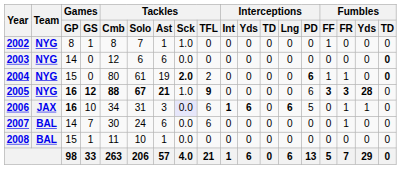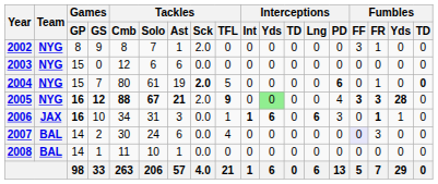2002 | Games / GS: 1 -> 9
2002 | Tackles / Sck: 1.0 -> 2.0
2002 | Fumbles / FF: 1 -> 3
2002 | Fumbles / FR: 0 -> 1
2003 | Games / GP: 14 -> 15
2003 | Fumbles / TD: bold -> normal
2004 | Games / GS: 0 -> 7
2004 | Tackles / TFL: 2 -> 5
2004 | Fumbles / FF: 1 -> 0
2005 | Tackles / Sck: 1.0 -> 2.0
2005 | Interceptions / Yds: no background -> lightgreen background
2005 | Interceptions / PD: 6 -> 4
2006 | Tackles / Sck: lavender background -> no background
2006 | Tackles / TFL: 6 -> 1
2006 | Interceptions / PD: 5 -> 3
2006 | Fumbles / FR: normal -> bold
2007 | Games / GS: 7 -> 2
2007 | Tackles / TFL: 6 -> 4
2007 | Fumbles / FF: no background -> lavender background
2007 | Fumbles / FR: 1 -> 3
2008 | Games / GP: 15 -> 14
